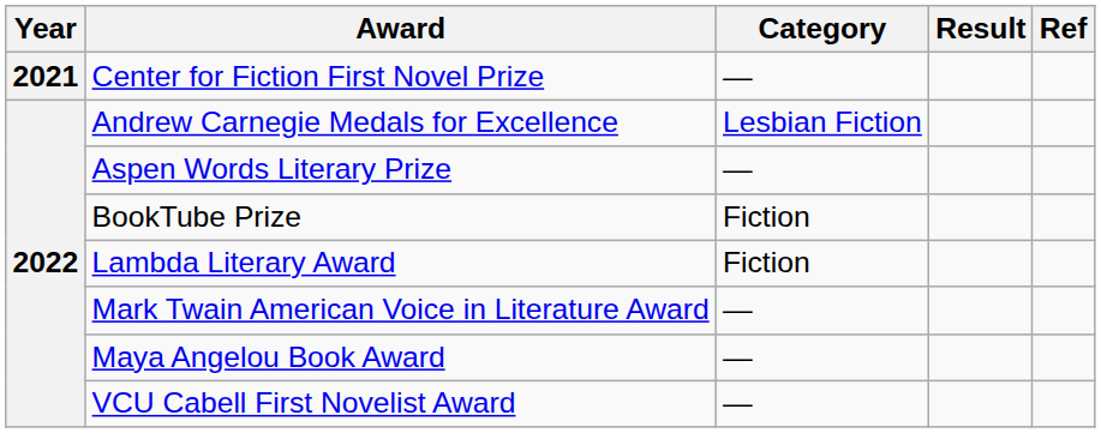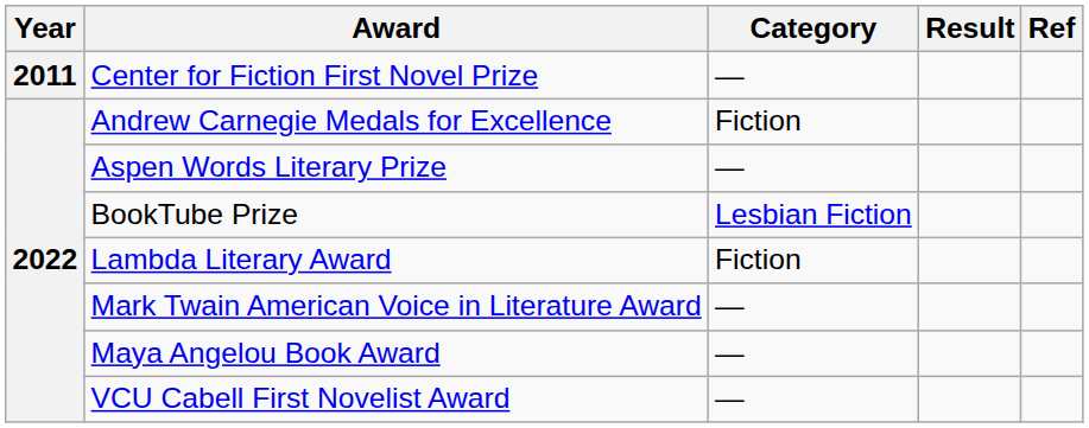Center for Fiction First Novel Prize | Year: 2021 -> 2011
Andrew Carnegie Medals for Excellence | Category: Lesbian Fiction -> Fiction
BookTube Prize | Category: Fiction -> Lesbian Fiction
